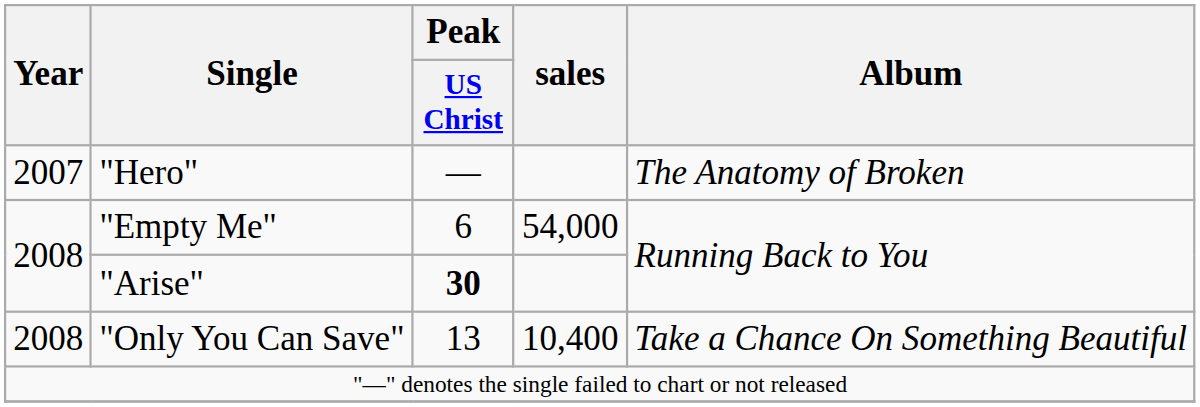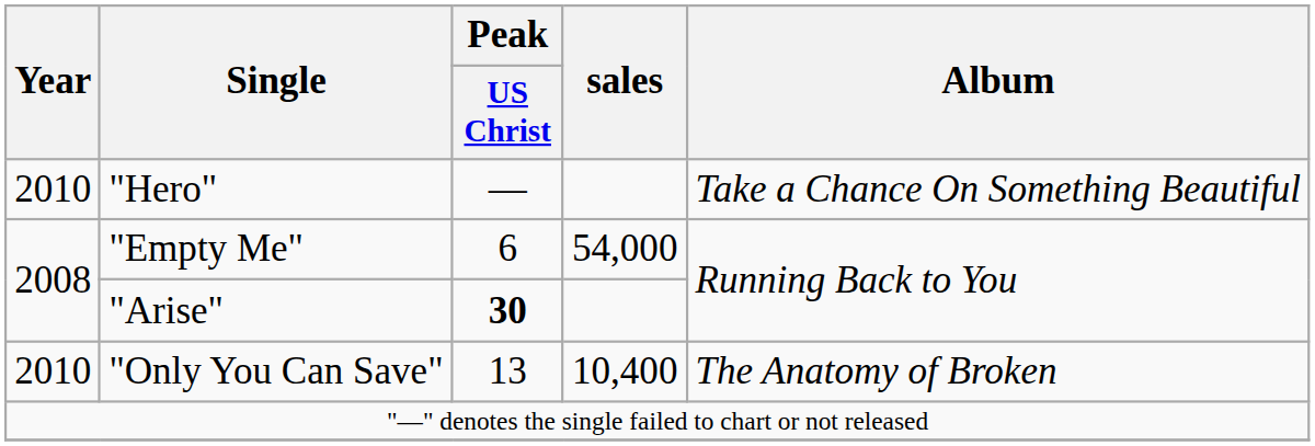"Hero" | Year: 2007 -> 2010
"Hero" | Album: The Anatomy of Broken -> Take a Chance On Something Beautiful
"Only You Can Save" | Year: 2008 -> 2010
"Only You Can Save" | Album: Take a Chance On Something Beautiful -> The Anatomy of Broken
